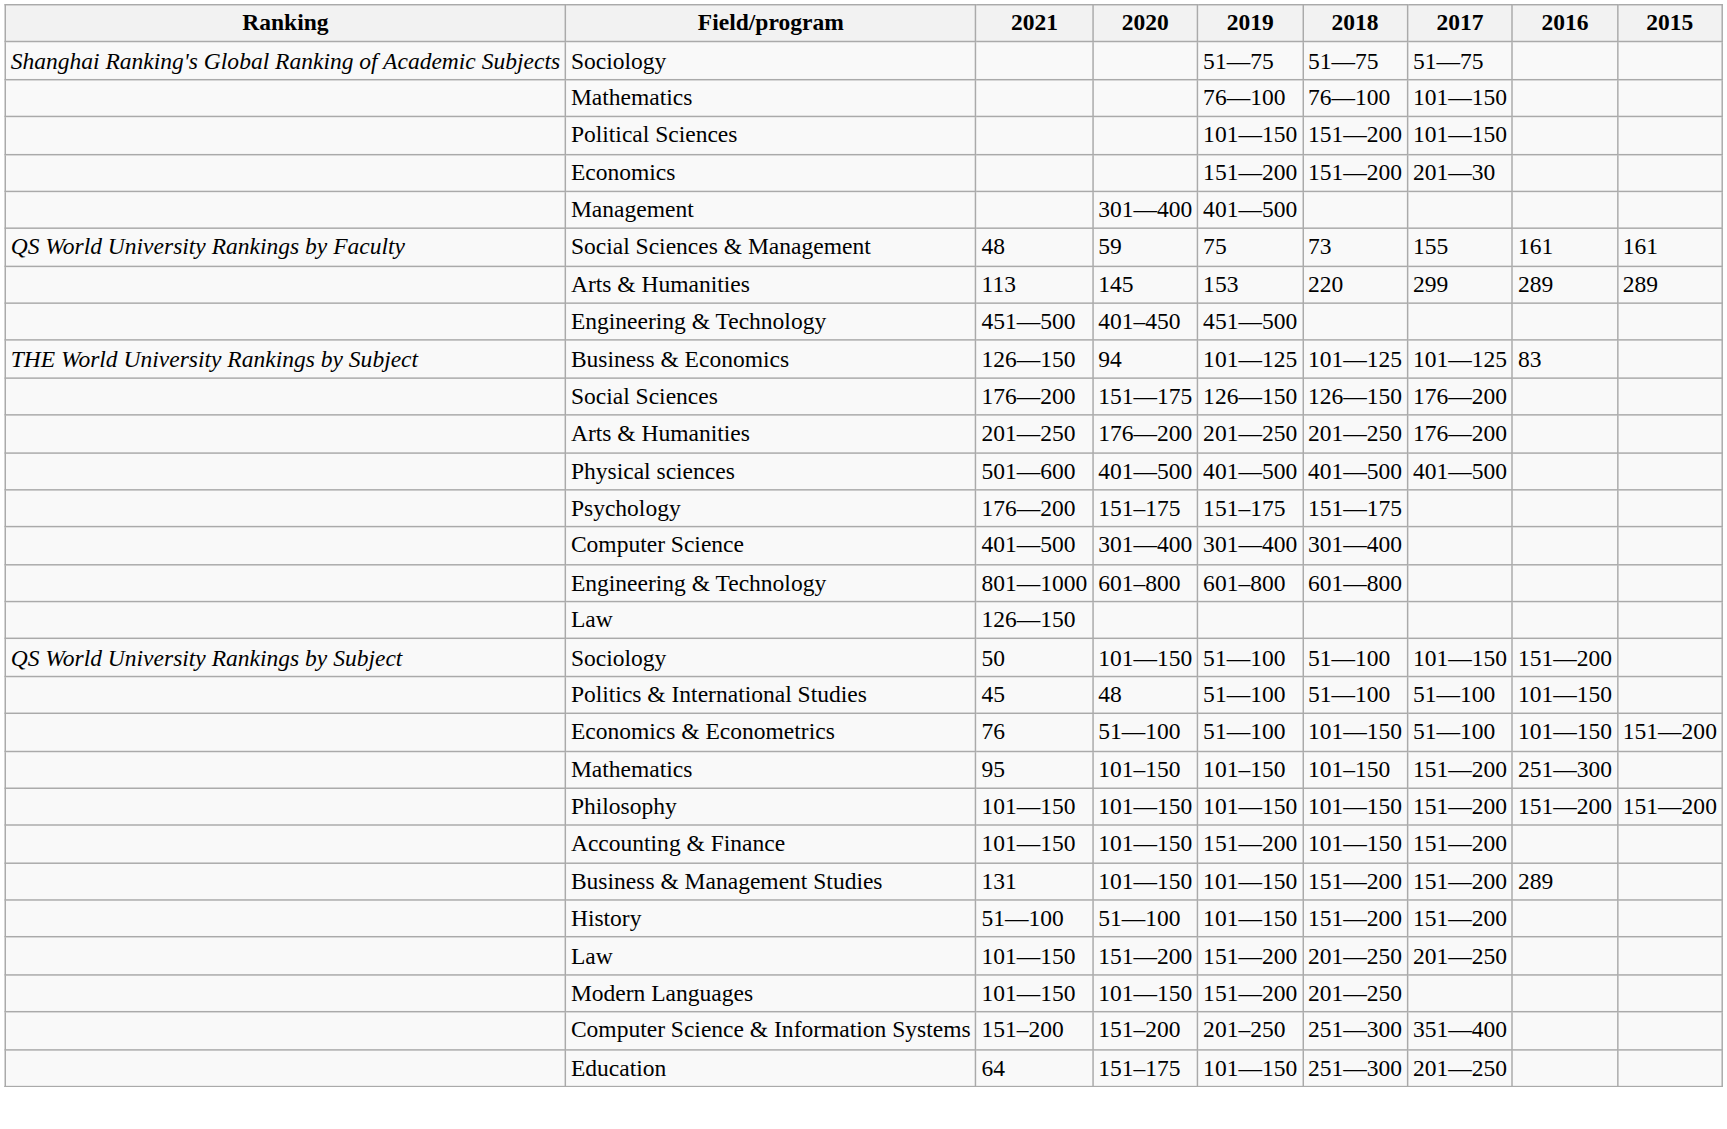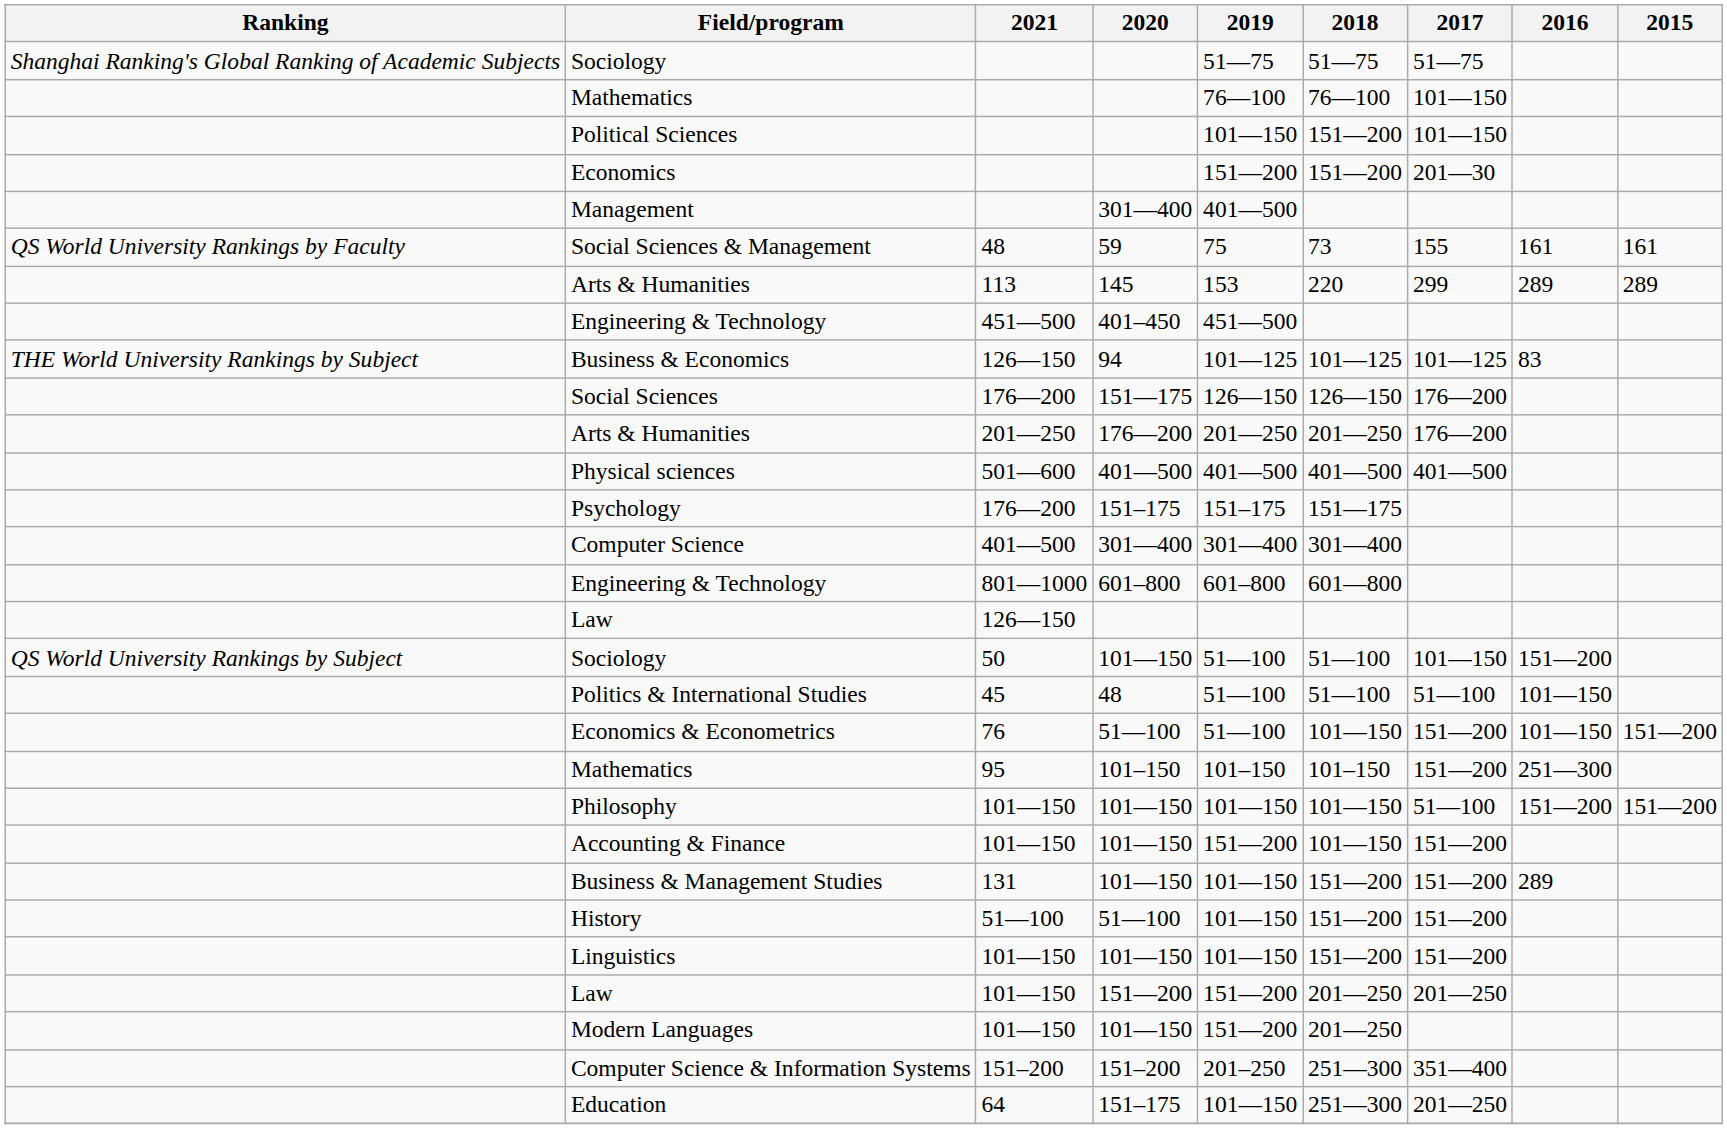Economics & Econometrics | 2017: 51—100 -> 151—200
Philosophy | 2017: 151—200 -> 51—100
+ row: Linguistics | 101—150 | 101—150 | 101—150 | 151—200 | 151—200
